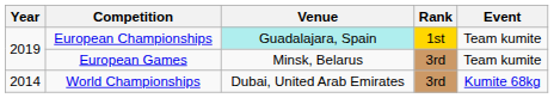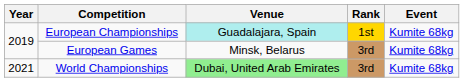European Championships | Event: Team kumite -> Kumite 68kg
European Games | Event: Team kumite -> Kumite 68kg
World Championships | Year: 2014 -> 2021
World Championships | Venue: no background -> lightgreen background
